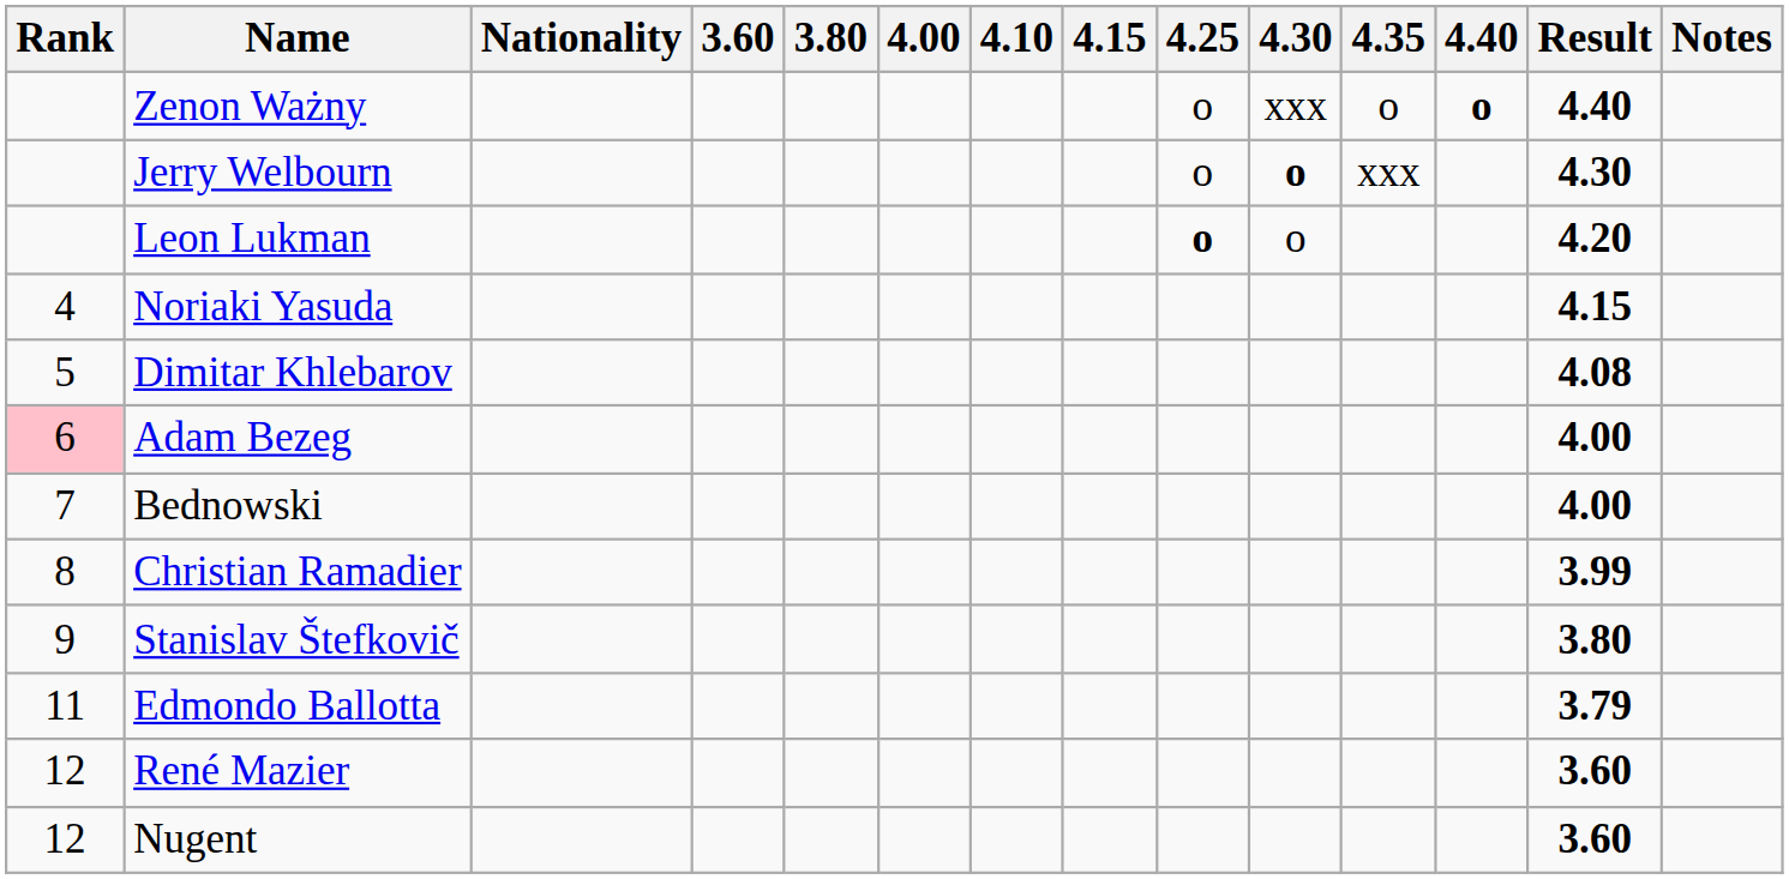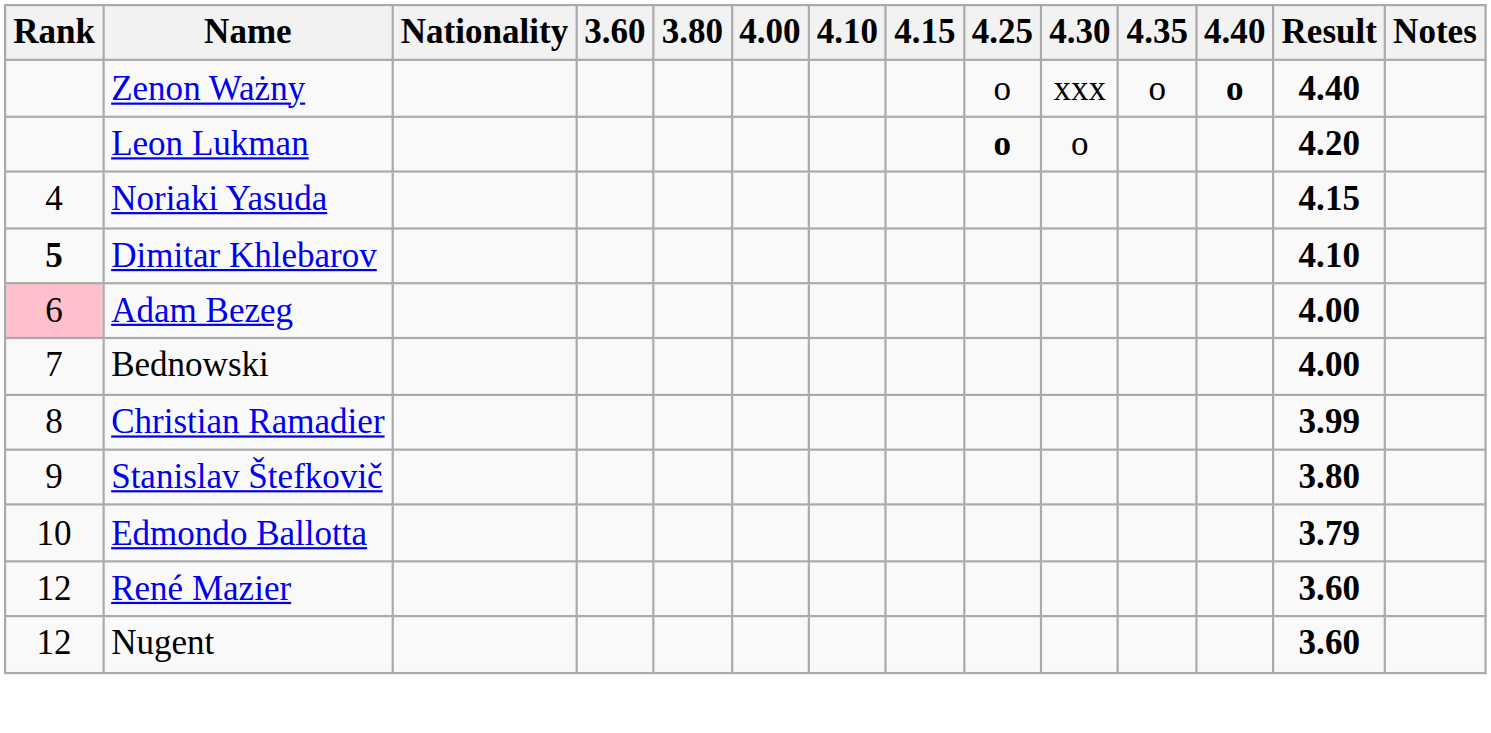- row: Jerry Welbourn | o | o | xxx | 4.30
Dimitar Khlebarov | Rank: normal -> bold
Dimitar Khlebarov | Result: 4.08 -> 4.10
Edmondo Ballotta | Rank: 11 -> 10
